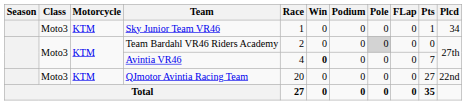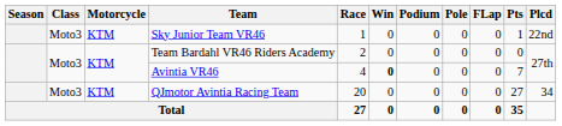Sky Junior Team VR46 | Plcd: 34 -> 22nd
Team Bardahl VR46 Riders Academy | Pole: lightgrey background -> no background
QJmotor Avintia Racing Team | Plcd: 22nd -> 34
